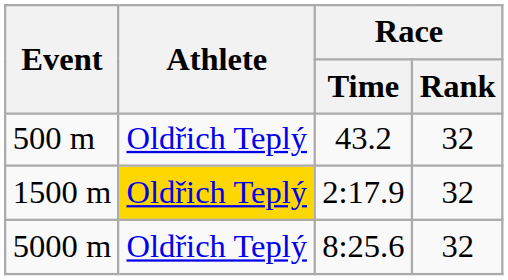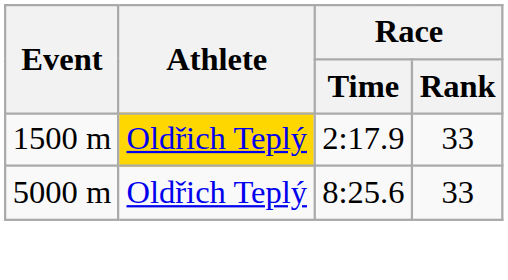- row: 500 m | Oldřich Teplý | 43.2 | 32
1500 m | Race / Rank: 32 -> 33
5000 m | Race / Rank: 32 -> 33
